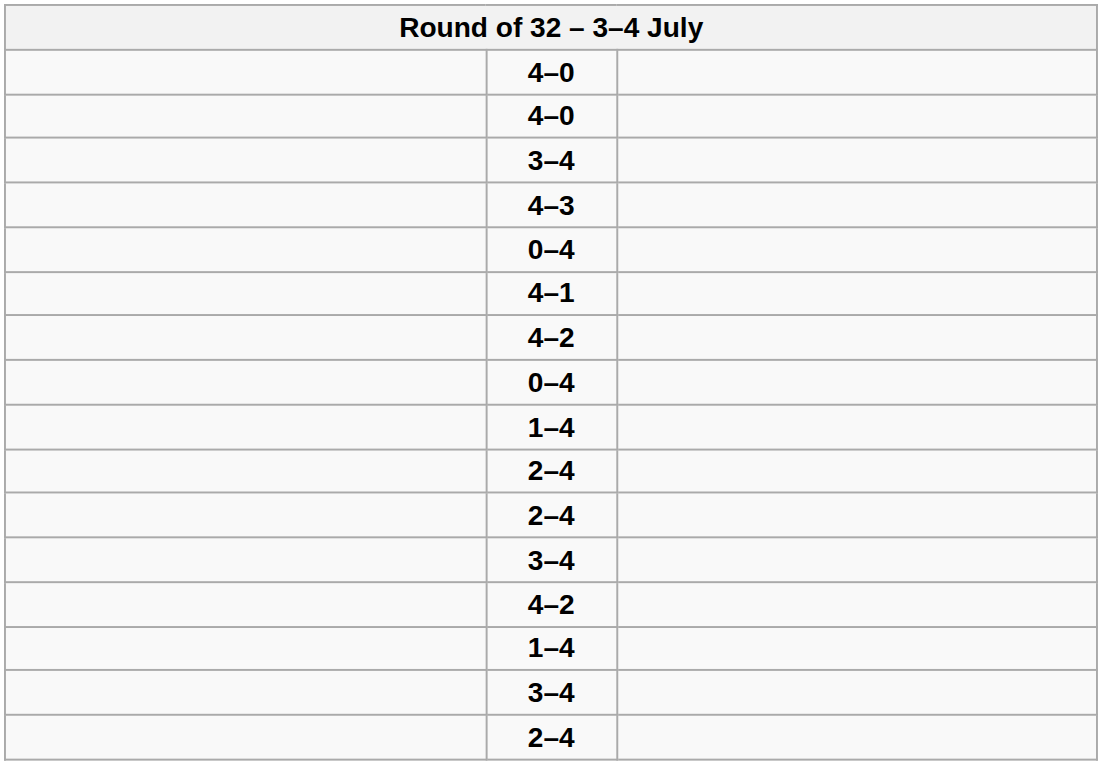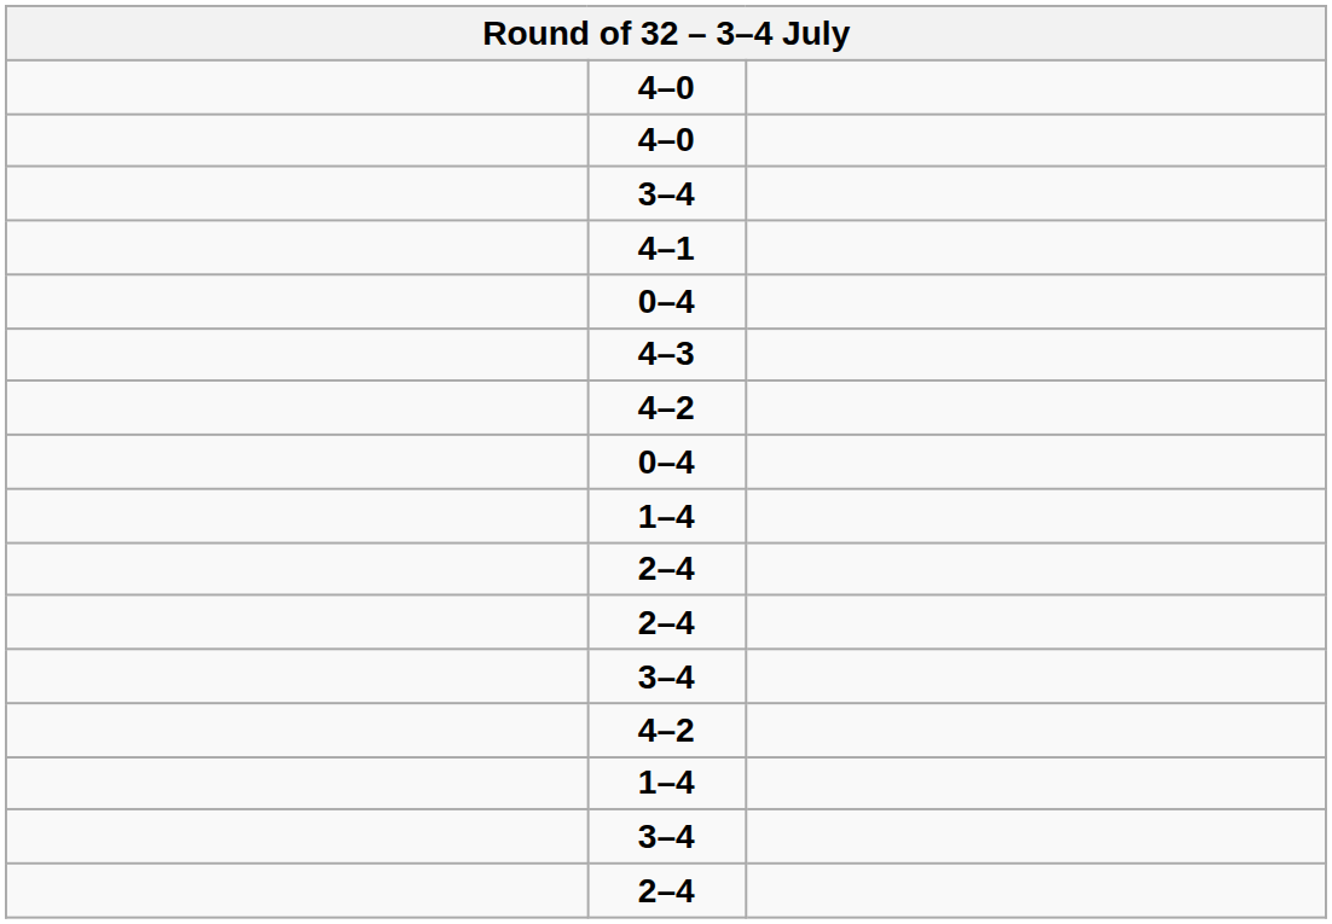rows swapped: 4–1 <-> 4–3
